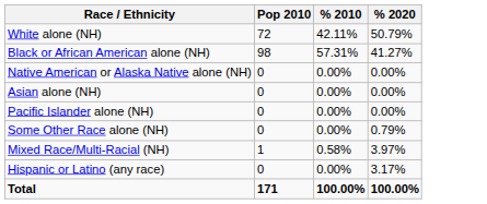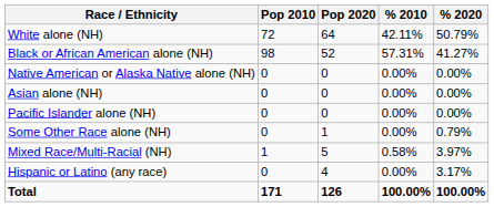+ column: Pop 2020 | 64 | 52 | 0 | 0 | 0 | 1 | 5 | 4 | 126
